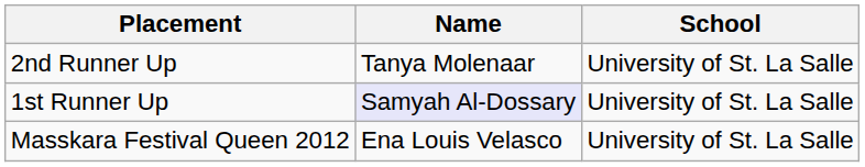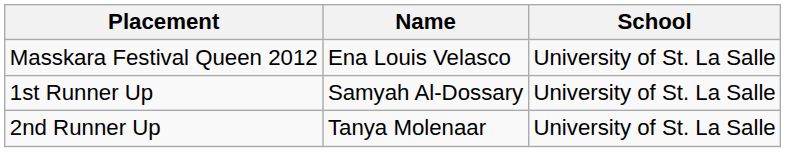rows swapped: Masskara Festival Queen 2012 <-> 2nd Runner Up
1st Runner Up | Name: lavender background -> no background
